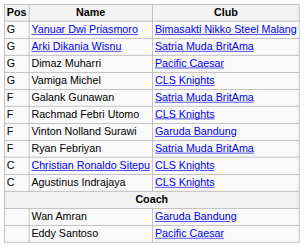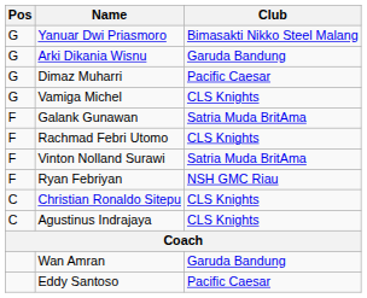Arki Dikania Wisnu | Club: Satria Muda BritAma -> Garuda Bandung
Vinton Nolland Surawi | Club: Garuda Bandung -> Satria Muda BritAma
Ryan Febriyan | Club: Satria Muda BritAma -> NSH GMC Riau
